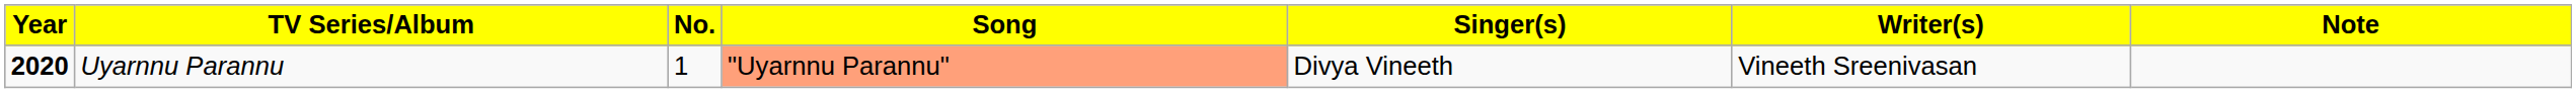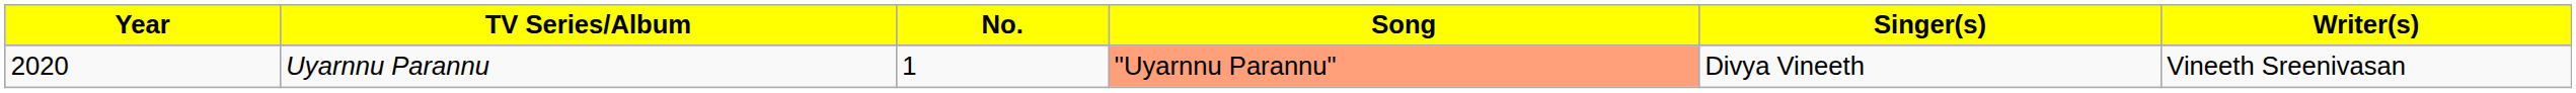- column: Note
Uyarnnu Parannu | Year: bold -> normal
